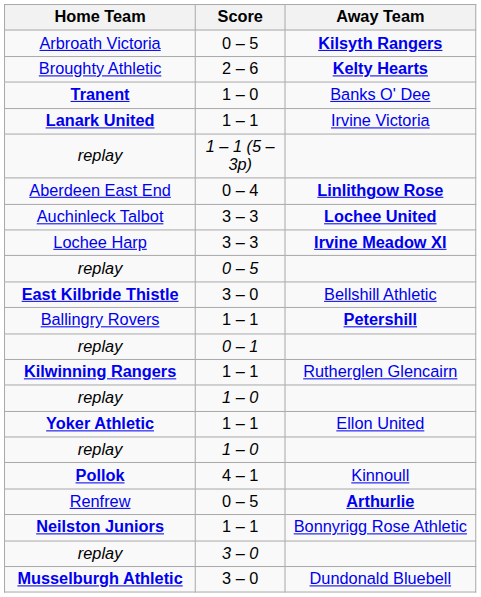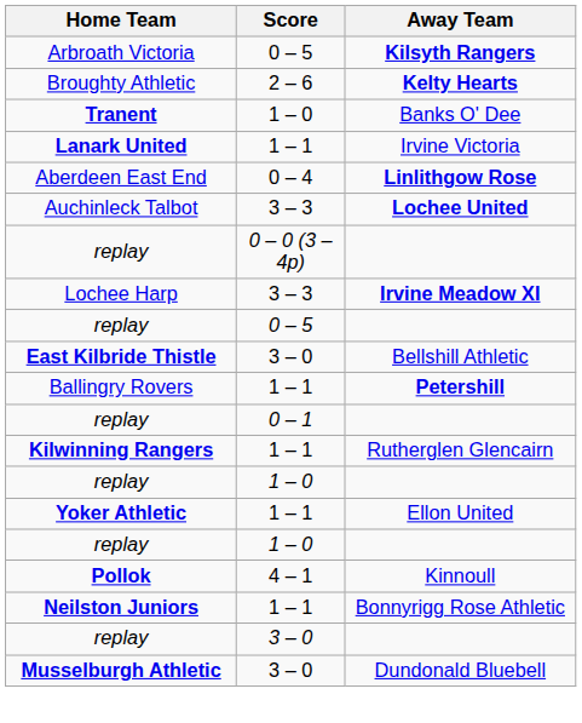- row: replay | 1 – 1 (5 – 3p)
+ row: replay | 0 – 0 (3 – 4p)
- row: Renfrew | 0 – 5 | Arthurlie
